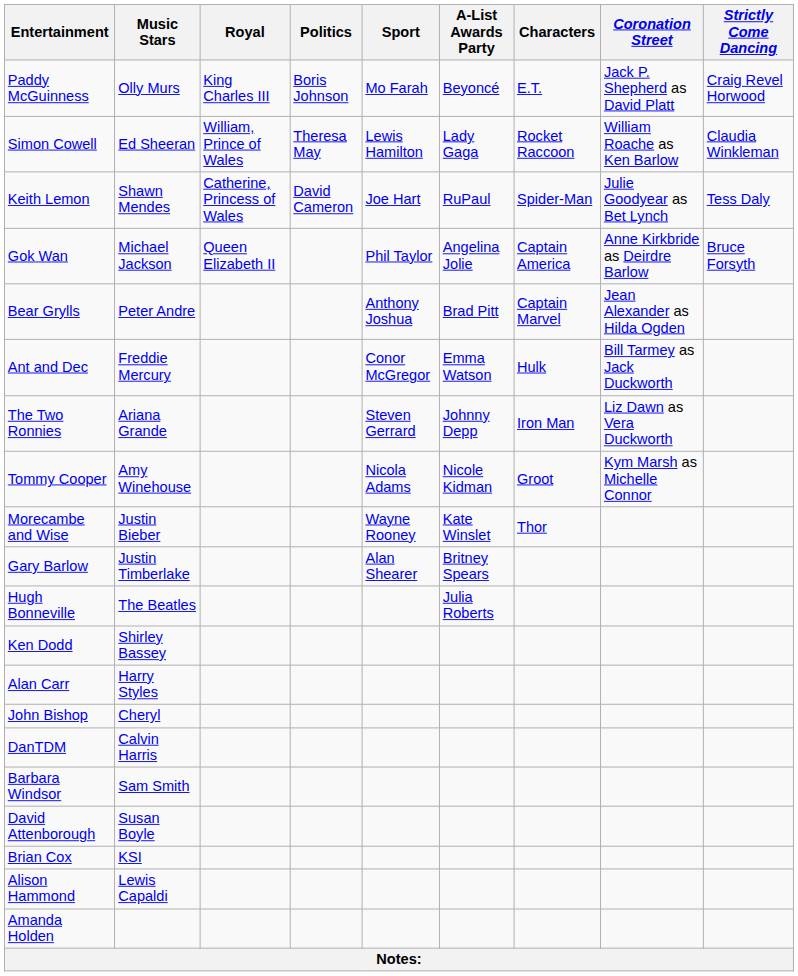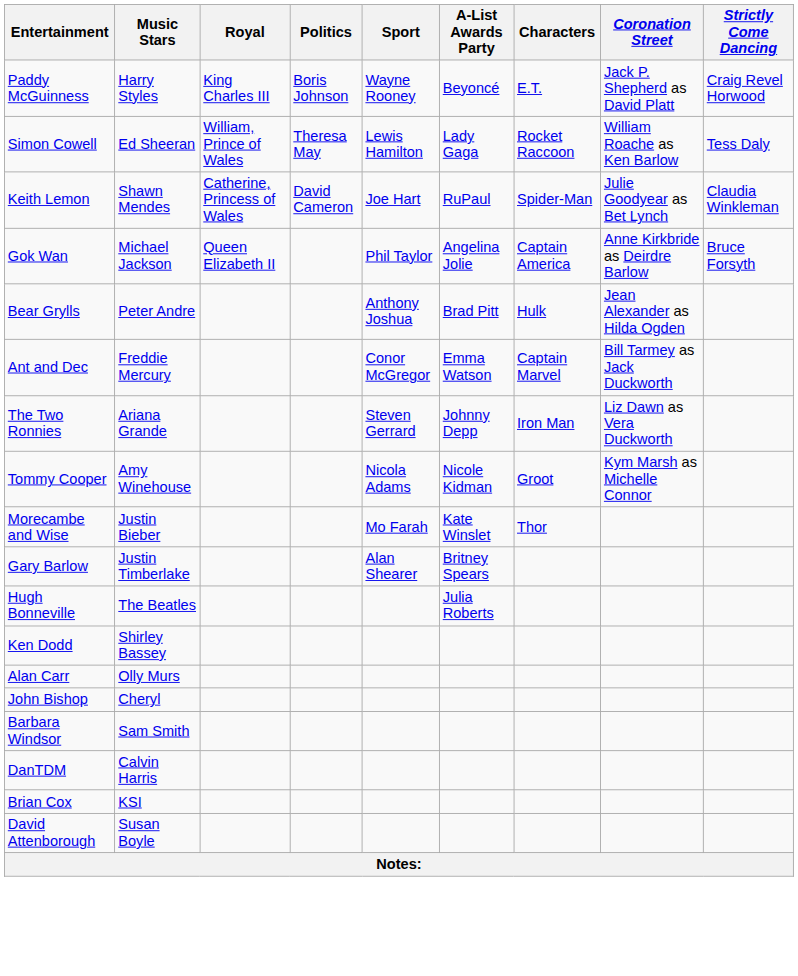Paddy McGuinness | Music Stars: Olly Murs -> Harry Styles
Paddy McGuinness | Sport: Mo Farah -> Wayne Rooney
Simon Cowell | Strictly Come Dancing: Claudia Winkleman -> Tess Daly
Keith Lemon | Strictly Come Dancing: Tess Daly -> Claudia Winkleman
Bear Grylls | Characters: Captain Marvel -> Hulk
Ant and Dec | Characters: Hulk -> Captain Marvel
Morecambe and Wise | Sport: Wayne Rooney -> Mo Farah
Alan Carr | Music Stars: Harry Styles -> Olly Murs
rows swapped: DanTDM <-> Barbara Windsor
rows swapped: Brian Cox <-> David Attenborough
- row: Alison Hammond | Lewis Capaldi
- row: Amanda Holden
